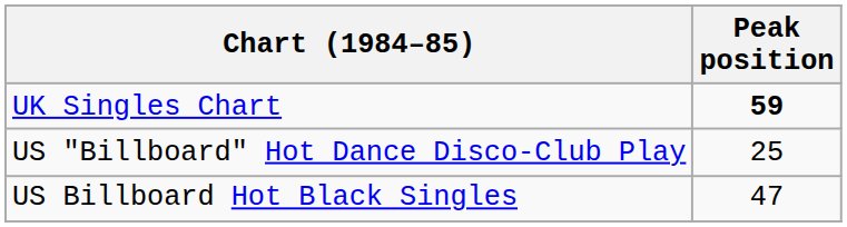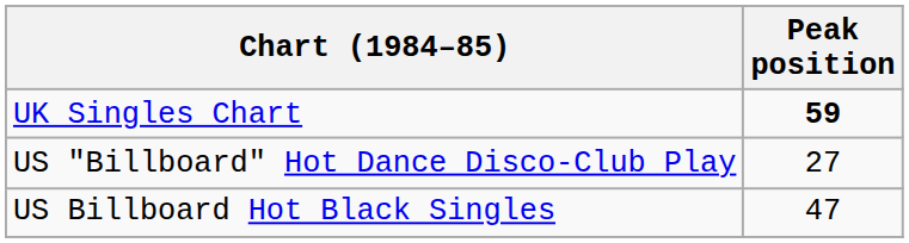US "Billboard" Hot Dance Disco-Club Play | Peak position: 25 -> 27
